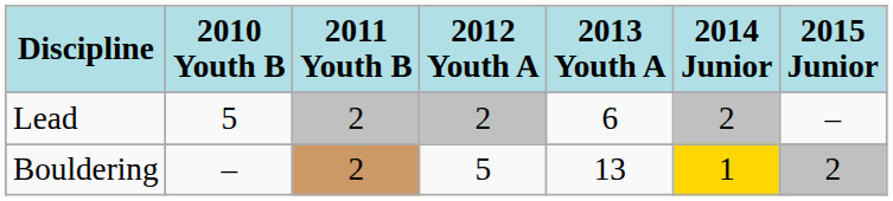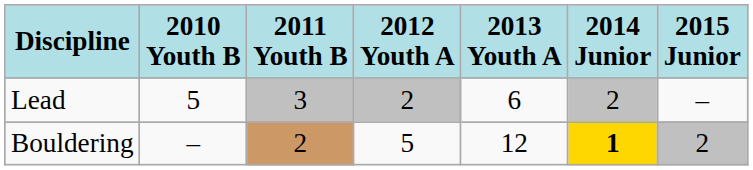Lead | 2011 Youth B: 2 -> 3
Bouldering | 2013 Youth A: 13 -> 12
Bouldering | 2014 Junior: normal -> bold
